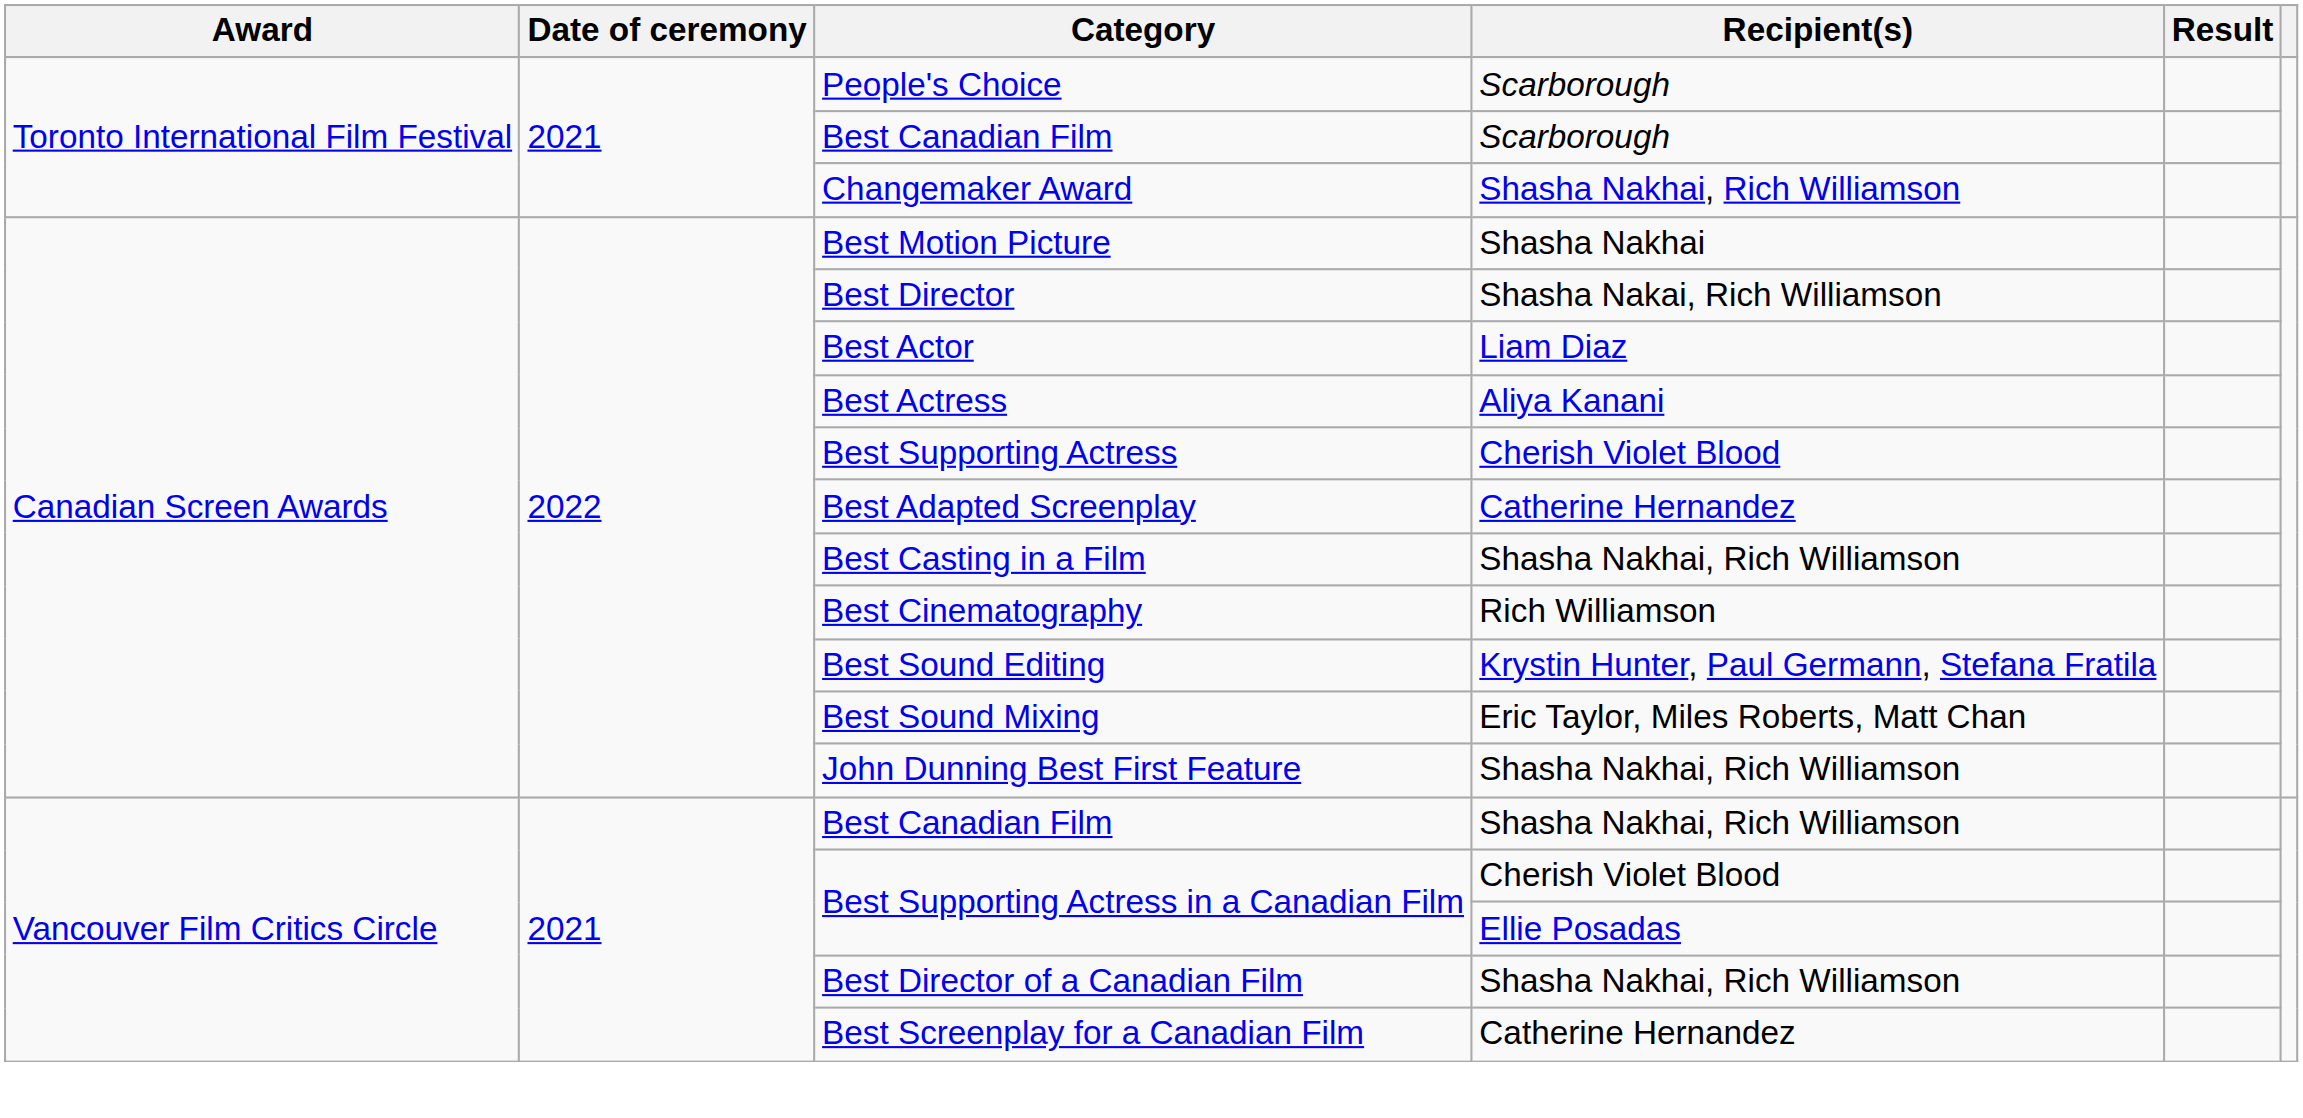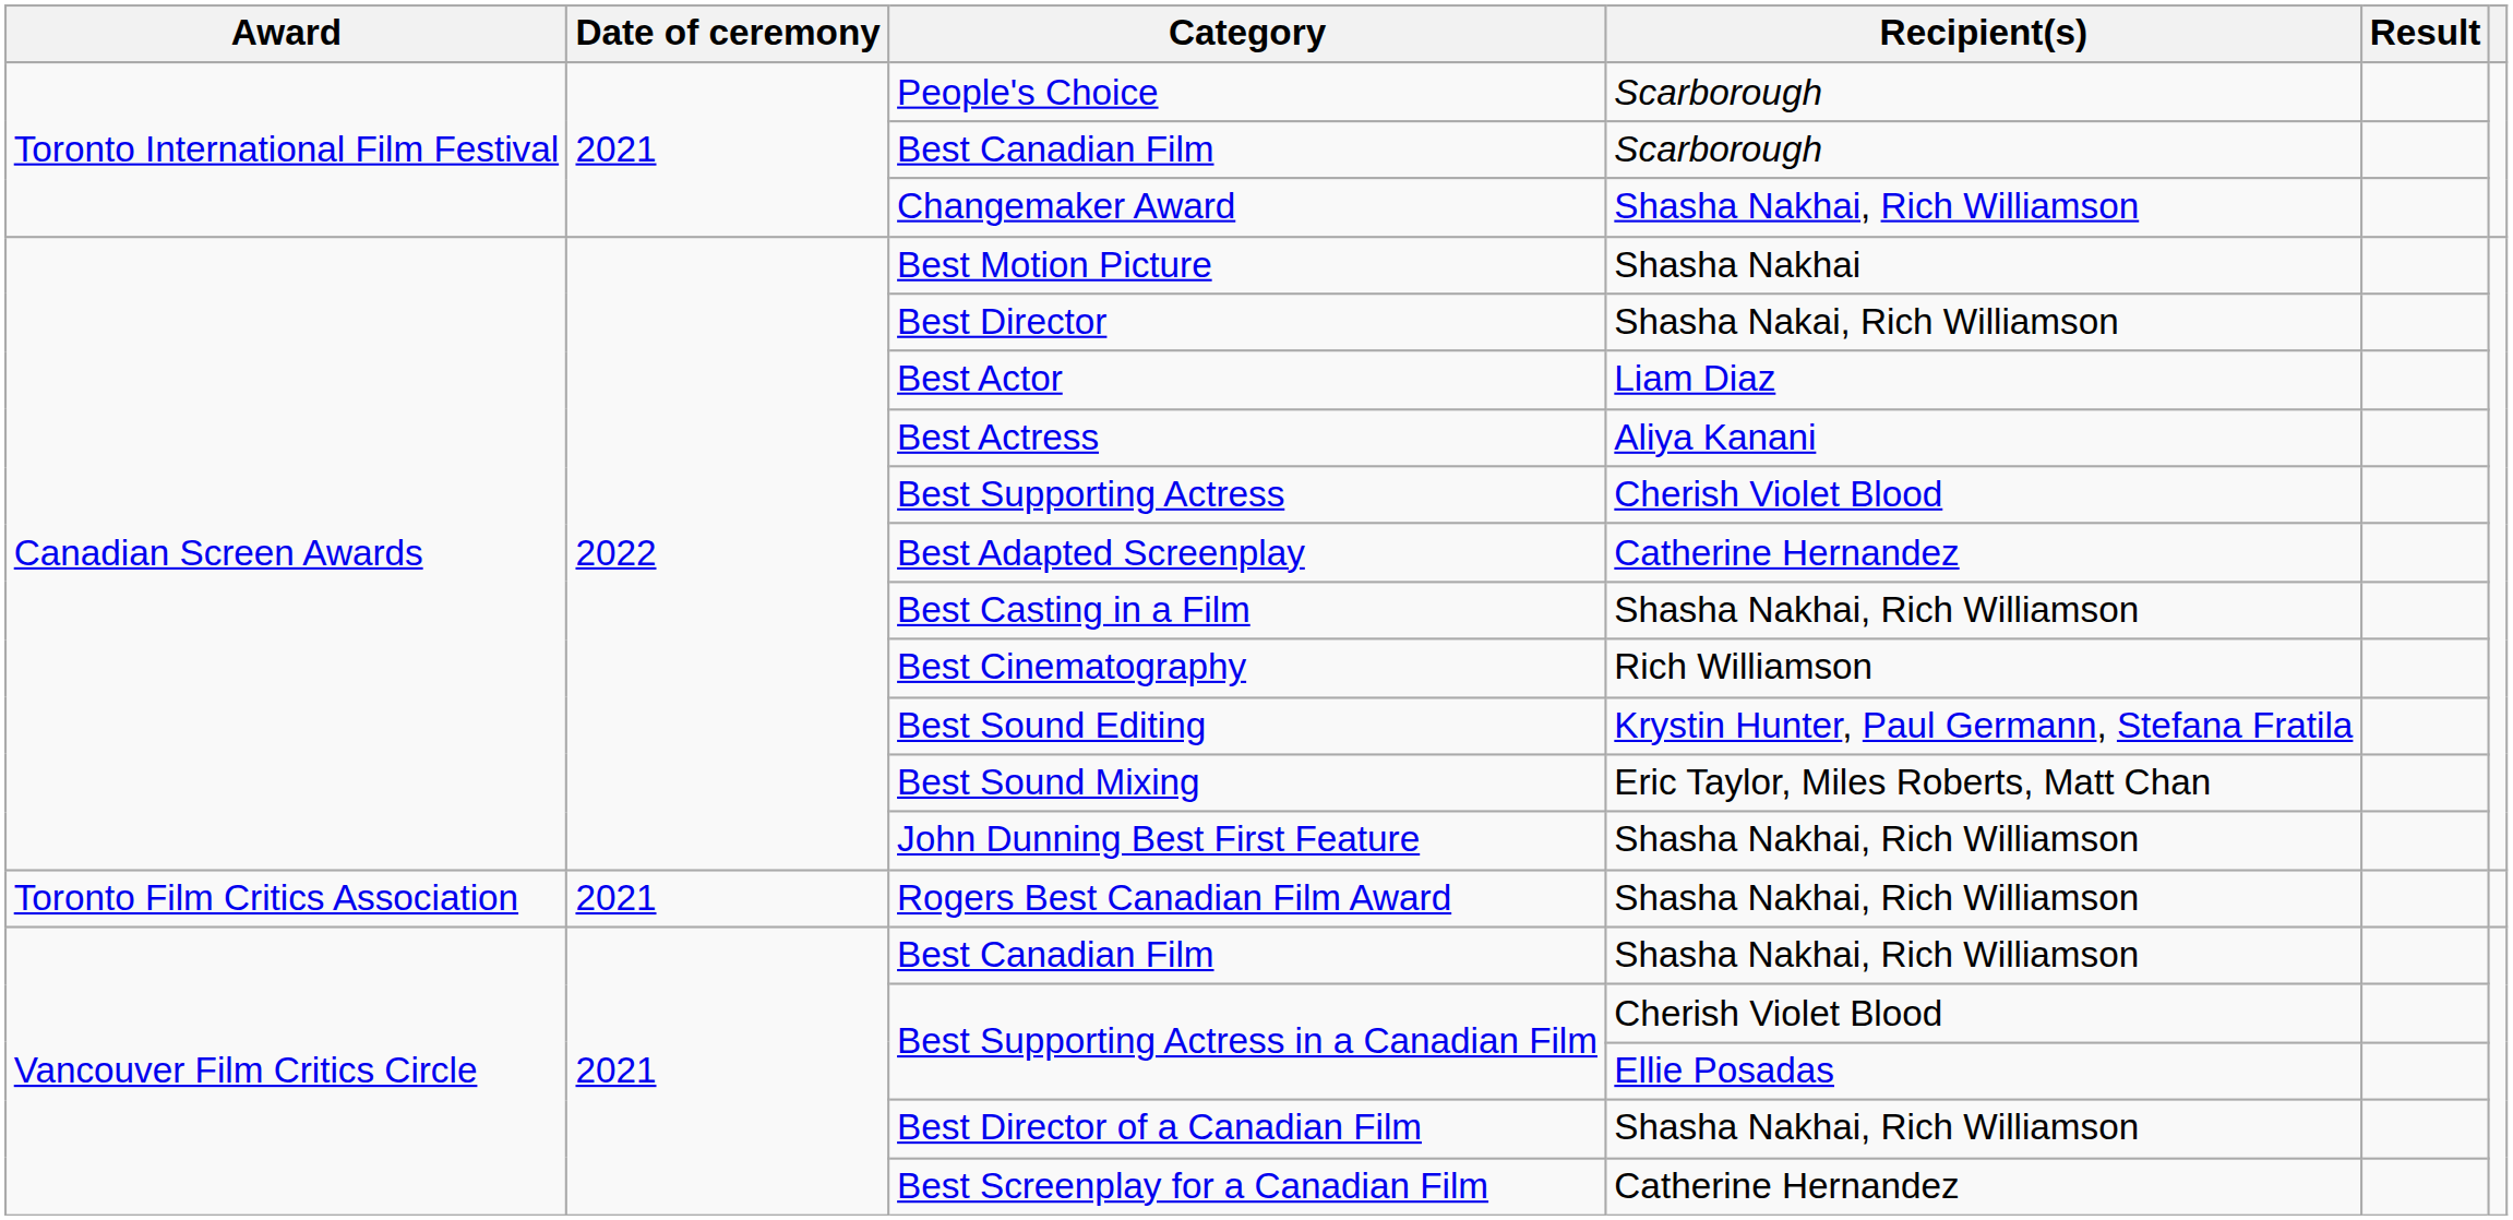+ row: Toronto Film Critics Association | 2021 | Rogers Best Canadian Film Award | Shasha Nakhai, Rich Williamson
